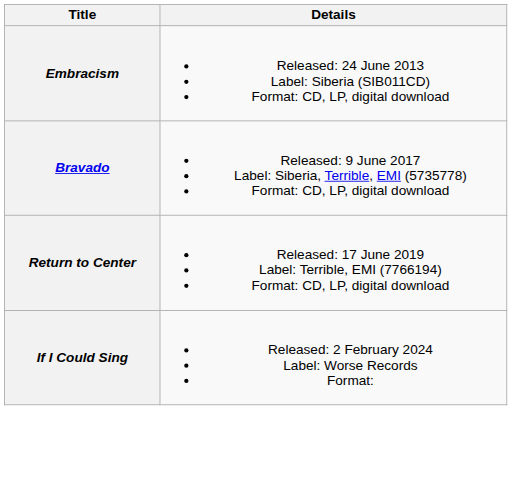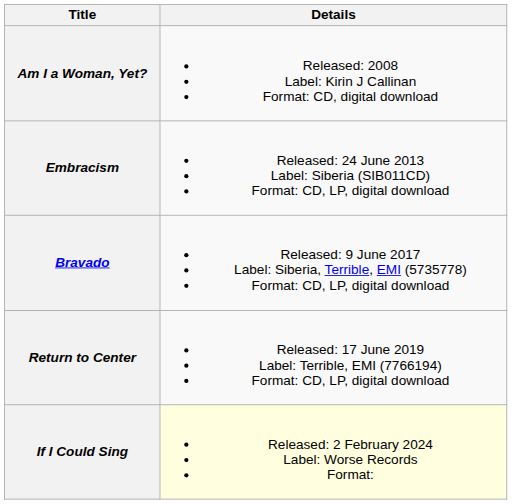+ row: Am I a Woman, Yet? | Released: 2008 Label: Kirin J Callinan Format: CD, digital download
If I Could Sing | Details: no background -> lightyellow background
